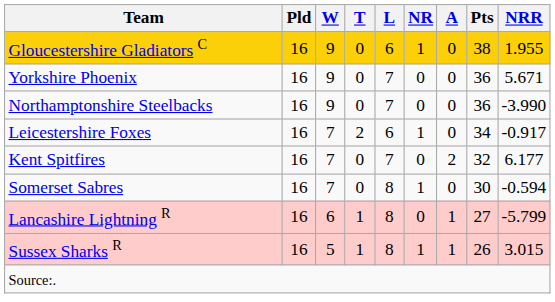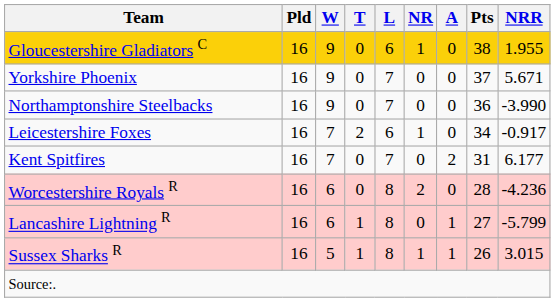Yorkshire Phoenix | Pts: 36 -> 37
Kent Spitfires | Pts: 32 -> 31
- row: Somerset Sabres | 16 | 7 | 0 | 8 | 1 | 0 | 30 | -0.594
+ row: Worcestershire Royals R | 16 | 6 | 0 | 8 | 2 | 0 | 28 | -4.236
